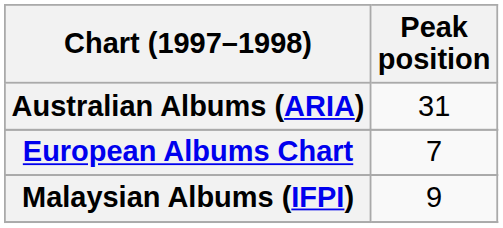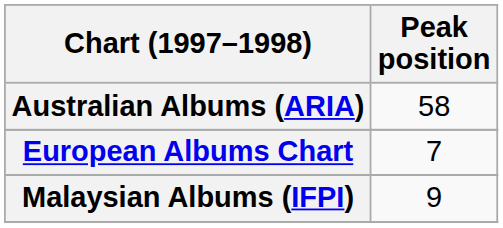Australian Albums (ARIA) | Peak position: 31 -> 58
